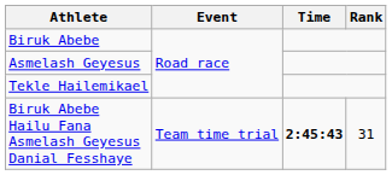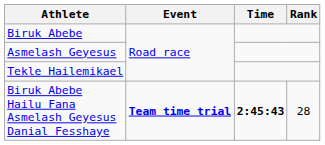Biruk Abebe Hailu Fana Asmelash Geyesus Danial Fesshaye | Event: normal -> bold
Biruk Abebe Hailu Fana Asmelash Geyesus Danial Fesshaye | Rank: 31 -> 28
